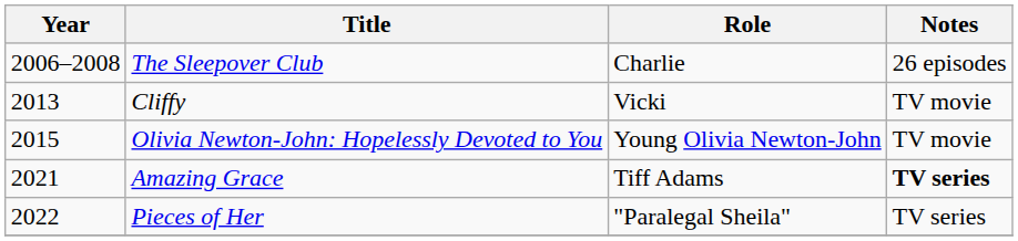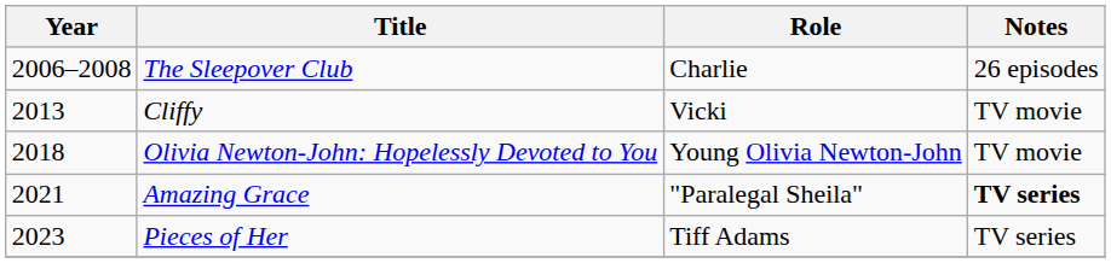Olivia Newton-John: Hopelessly Devoted to You | Year: 2015 -> 2018
Amazing Grace | Role: Tiff Adams -> "Paralegal Sheila"
Pieces of Her | Year: 2022 -> 2023
Pieces of Her | Role: "Paralegal Sheila" -> Tiff Adams
